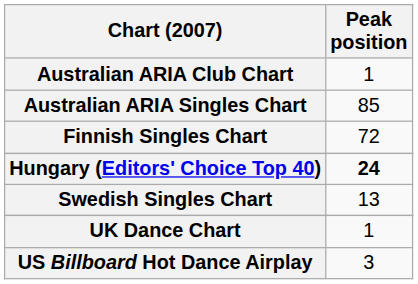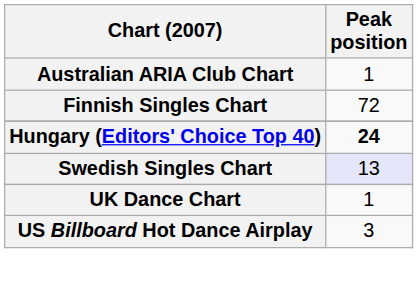- row: Australian ARIA Singles Chart | 85
Swedish Singles Chart | Peak position: no background -> lavender background
